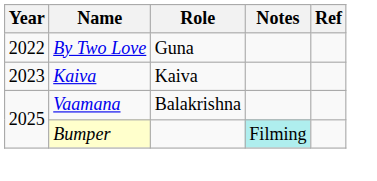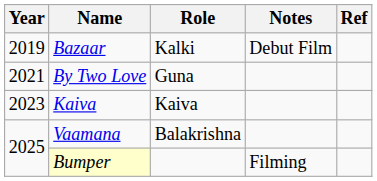+ row: 2019 | Bazaar | Kalki | Debut Film
By Two Love | Year: 2022 -> 2021
Bumper | Notes: paleturquoise background -> no background
